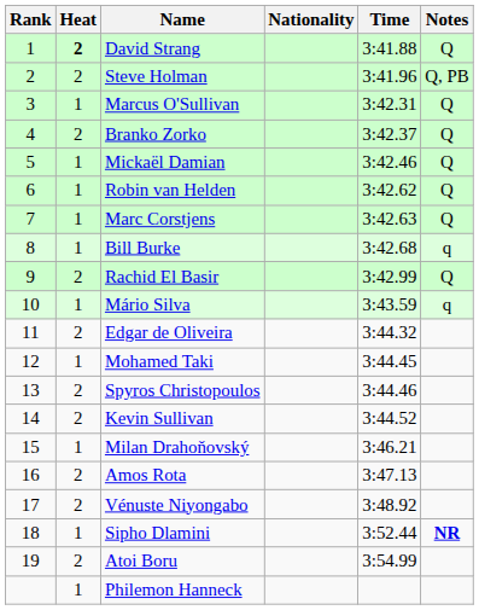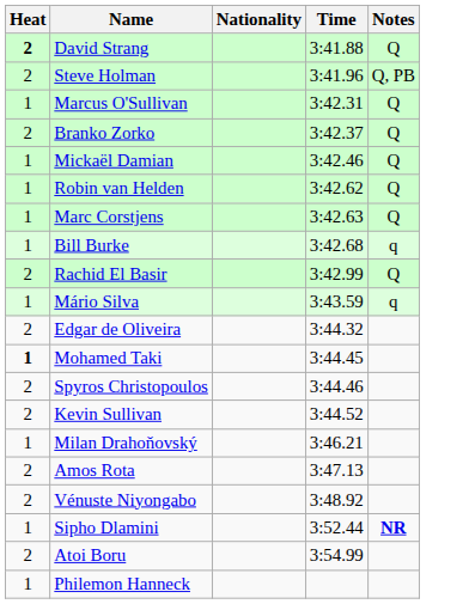- column: Rank | 1 | 2 | 3 | 4 | 5 | 6 | 7 | 8 | 9 | 10 | 11 | 12 | 13 | 14 | 15 | 16 | 17 | 18 | 19
Mohamed Taki | Heat: normal -> bold
